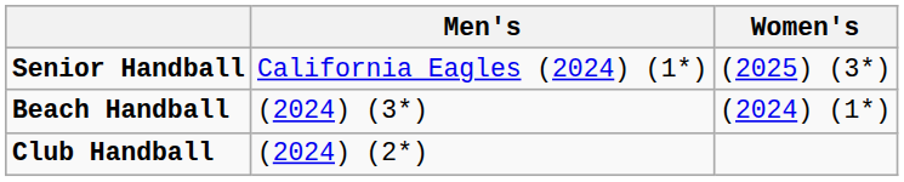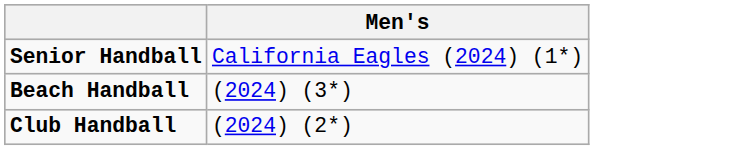- column: Women's | (2025) (3*) | (2024) (1*)
